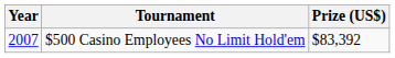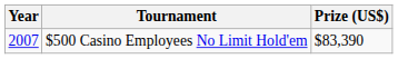$500 Casino Employees No Limit Hold'em | Prize (US$): $83,392 -> $83,390
